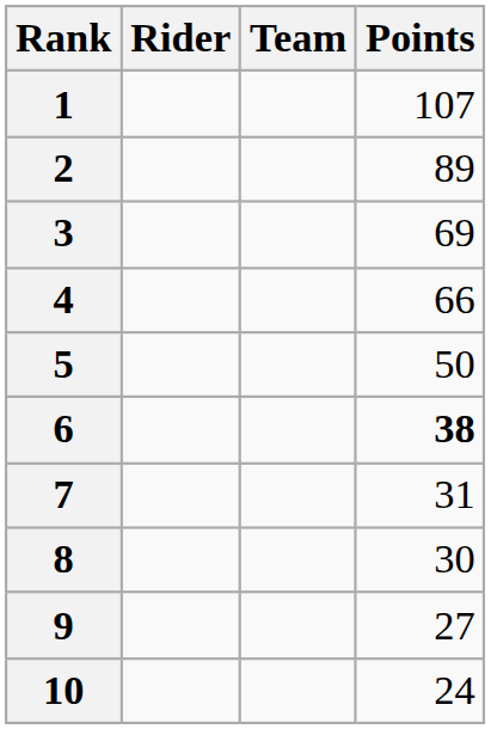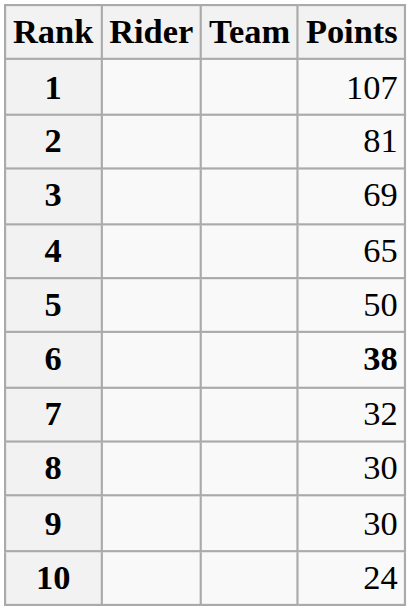2 | Points: 89 -> 81
4 | Points: 66 -> 65
7 | Points: 31 -> 32
9 | Points: 27 -> 30
